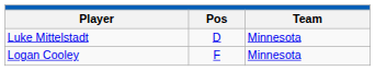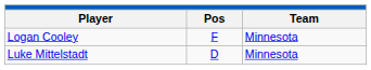rows swapped: Luke Mittelstadt <-> Logan Cooley
